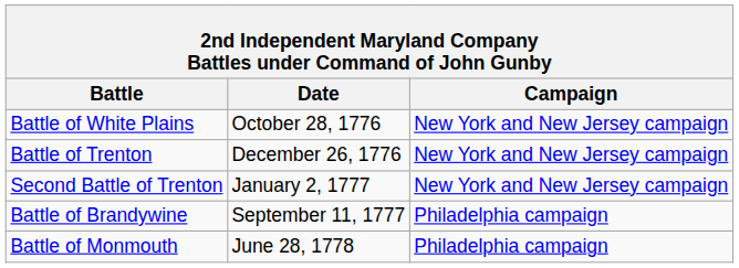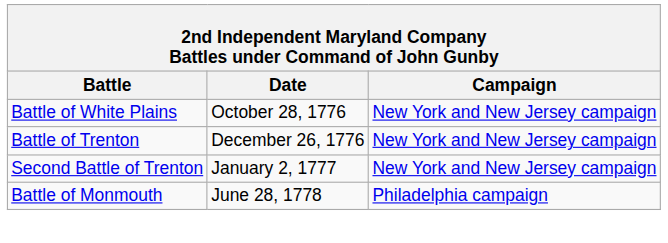- row: Battle of Brandywine | September 11, 1777 | Philadelphia campaign
